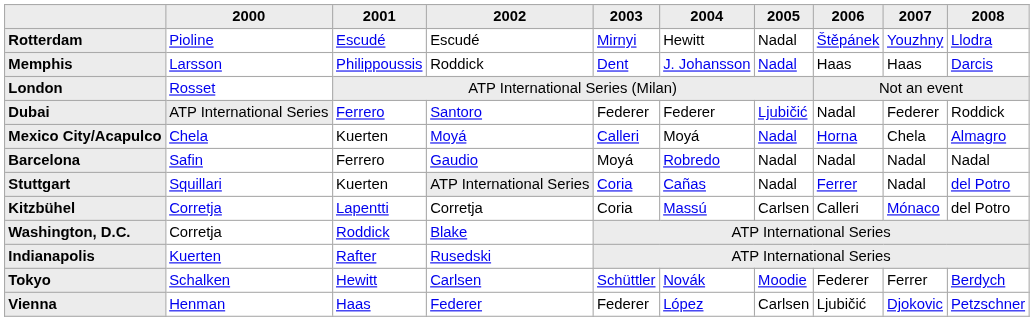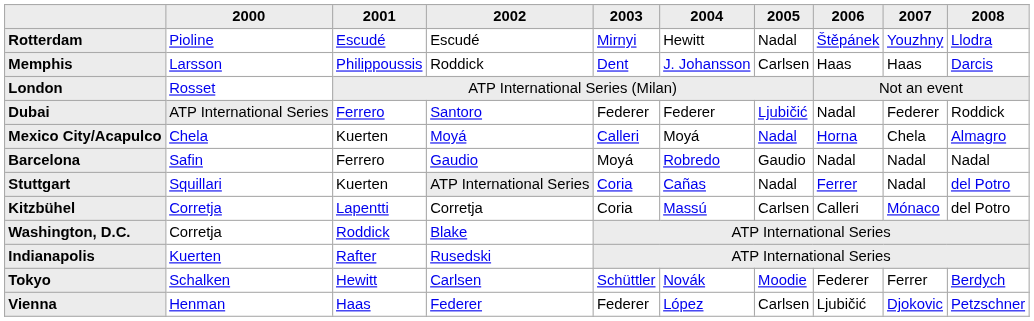Memphis | 2005: Nadal -> Carlsen
Barcelona | 2005: Nadal -> Gaudio
